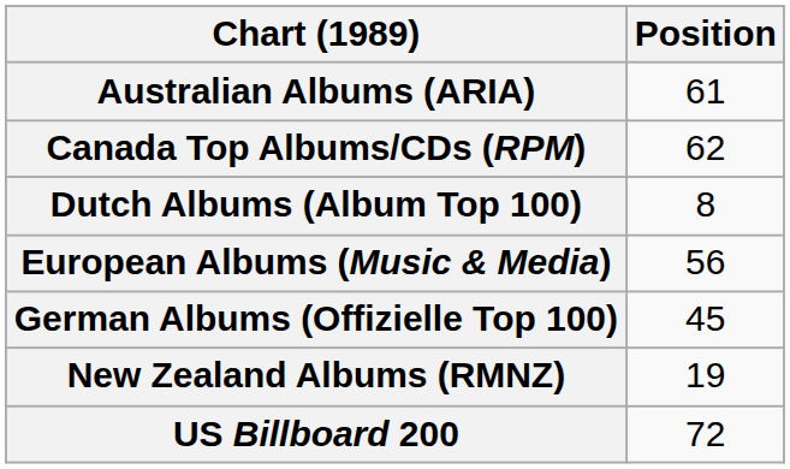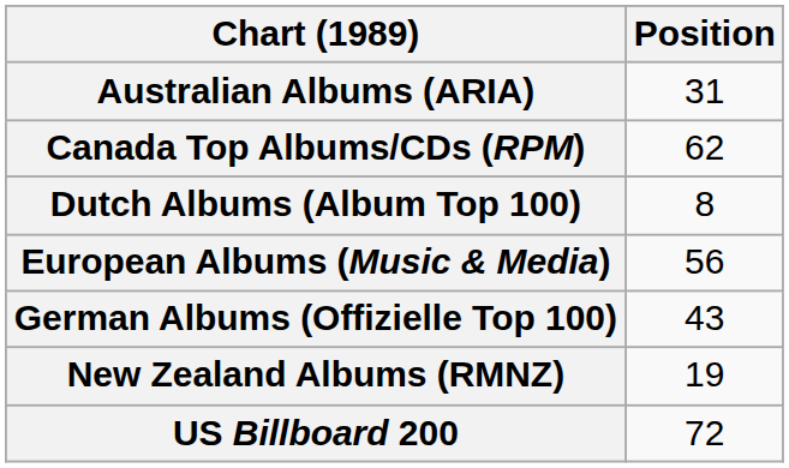Australian Albums (ARIA) | Position: 61 -> 31
German Albums (Offizielle Top 100) | Position: 45 -> 43
